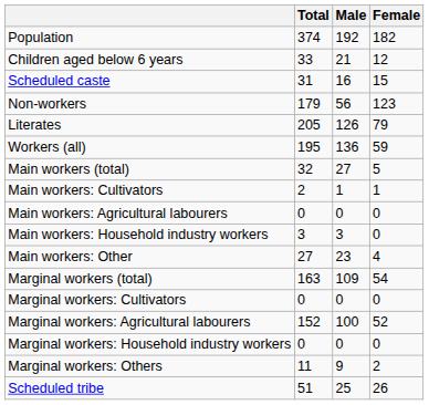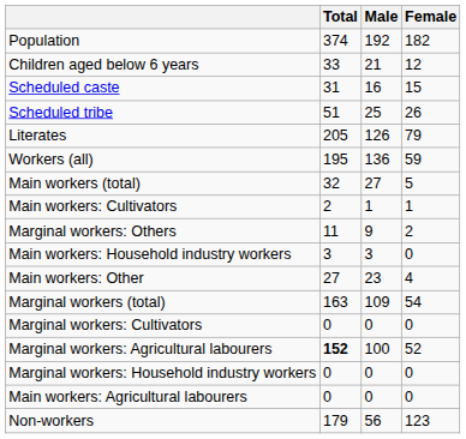rows swapped: Scheduled tribe <-> Non-workers
rows swapped: Main workers: Agricultural labourers <-> Marginal workers: Others
Marginal workers: Agricultural labourers | Total: normal -> bold
